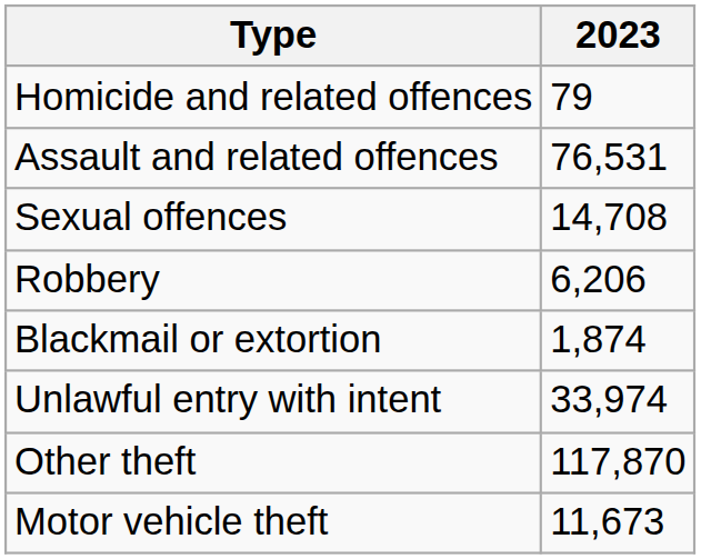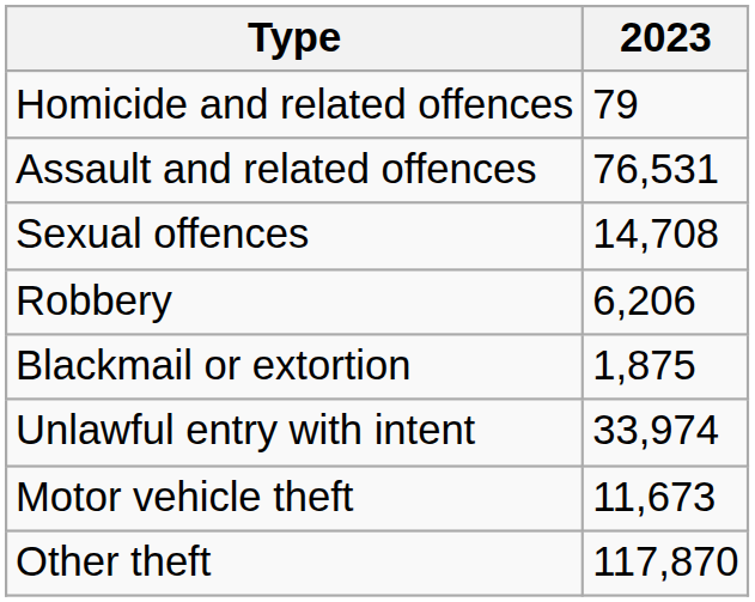Blackmail or extortion | 2023: 1,874 -> 1,875
rows swapped: Motor vehicle theft <-> Other theft
